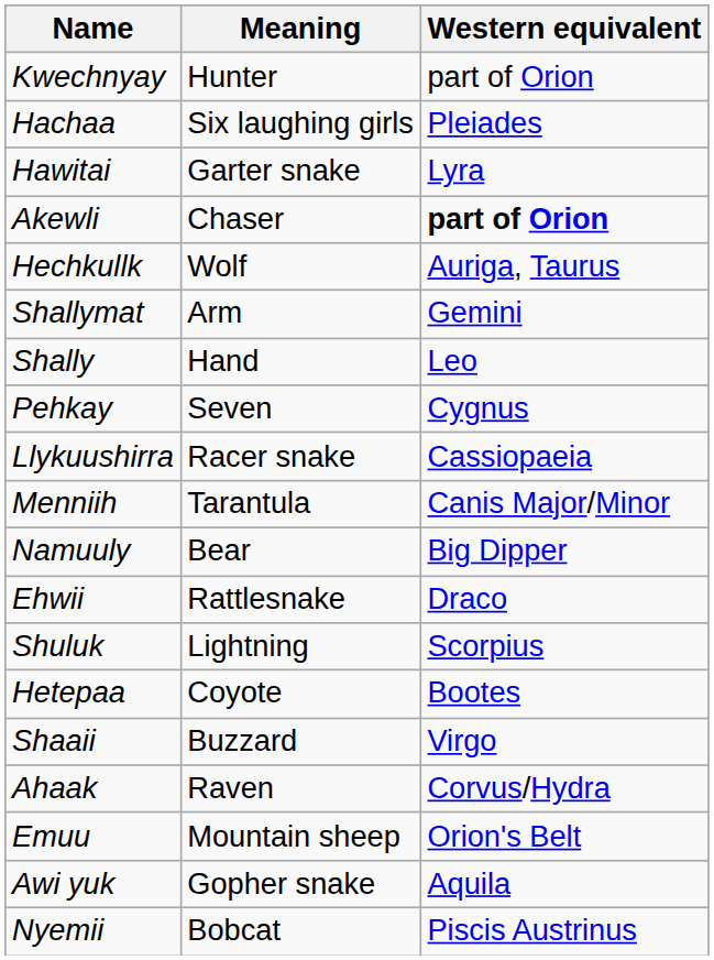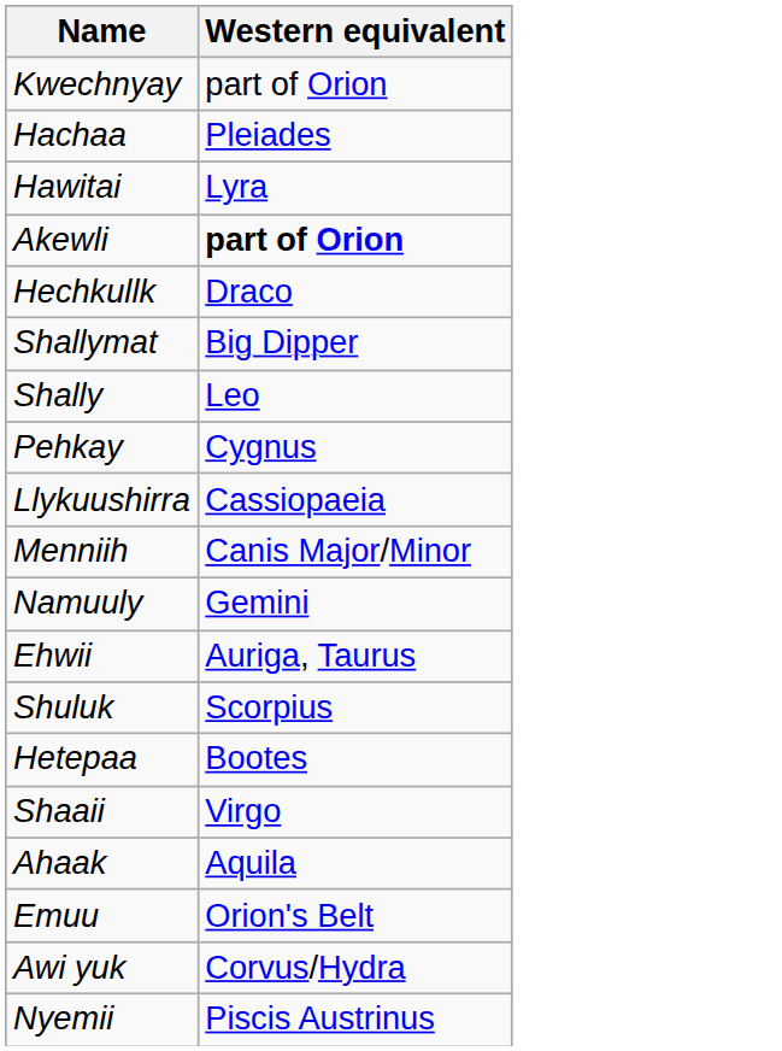- column: Meaning | Hunter | Six laughing girls | Garter snake | Chaser | Wolf | Arm | Hand | Seven | Racer snake | Tarantula | Bear | Rattlesnake | Lightning | Coyote | Buzzard | Raven | Mountain sheep | Gopher snake | Bobcat
Hechkullk | Western equivalent: Auriga, Taurus -> Draco
Shallymat | Western equivalent: Gemini -> Big Dipper
Namuuly | Western equivalent: Big Dipper -> Gemini
Ehwii | Western equivalent: Draco -> Auriga, Taurus
Ahaak | Western equivalent: Corvus/Hydra -> Aquila
Awi yuk | Western equivalent: Aquila -> Corvus/Hydra
